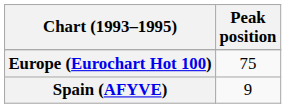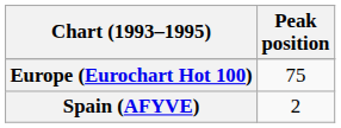Spain (AFYVE) | Peak position: 9 -> 2
